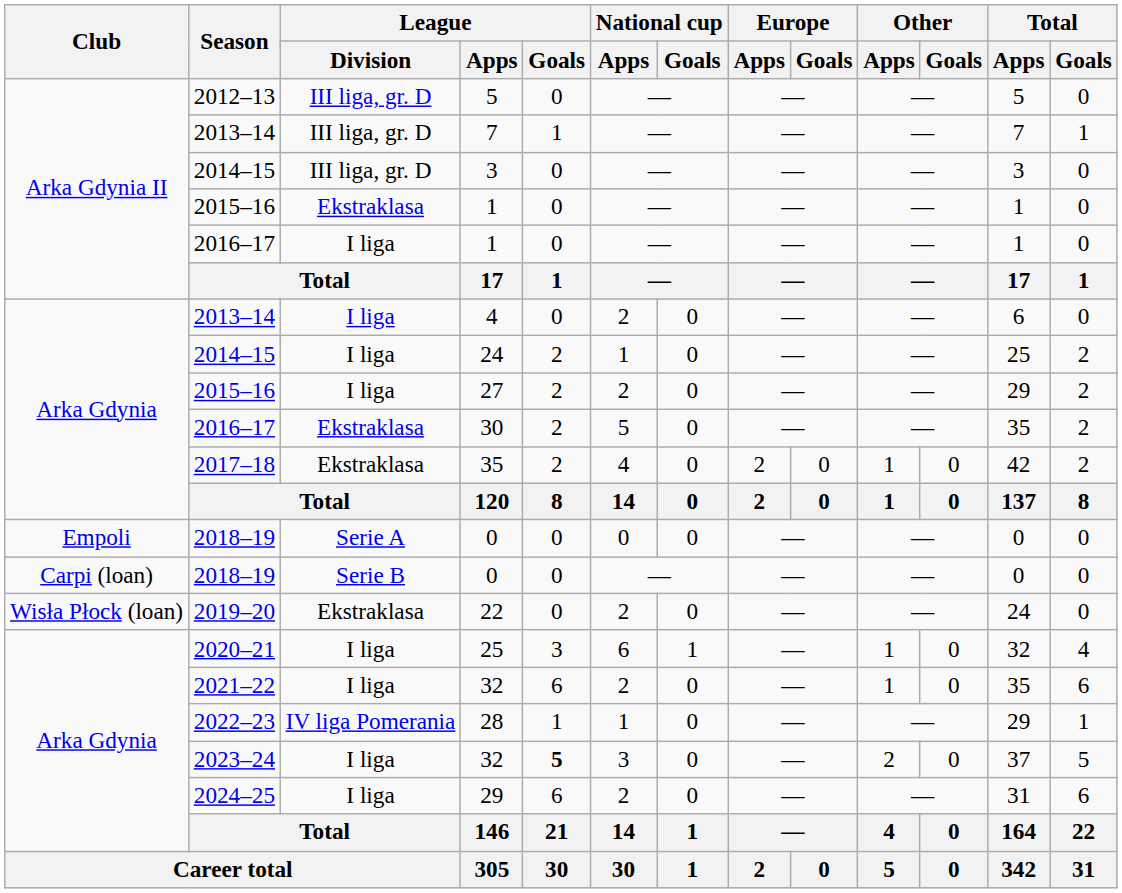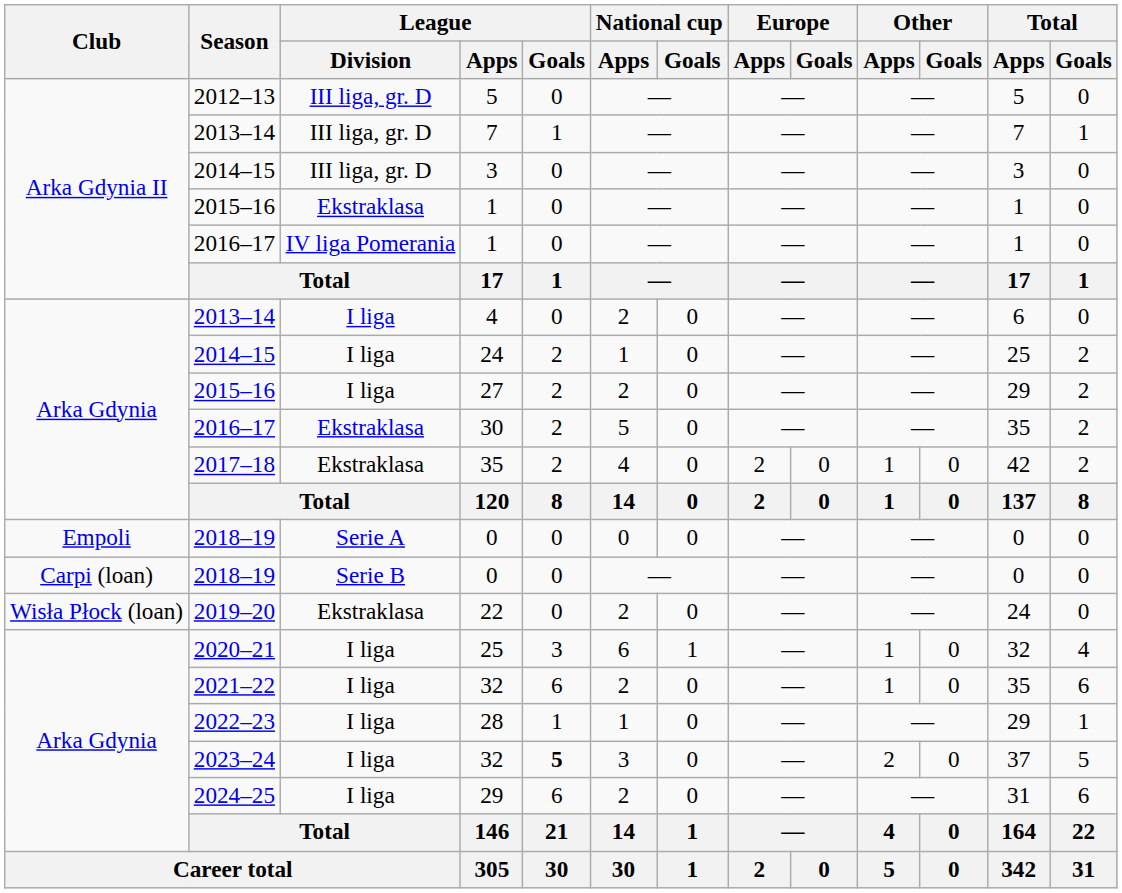2016–17 / 1 | League / Division: I liga -> IV liga Pomerania
28 | League / Division: IV liga Pomerania -> I liga
